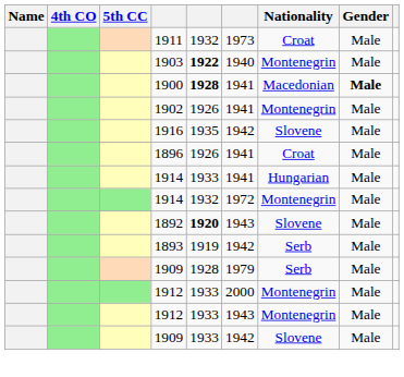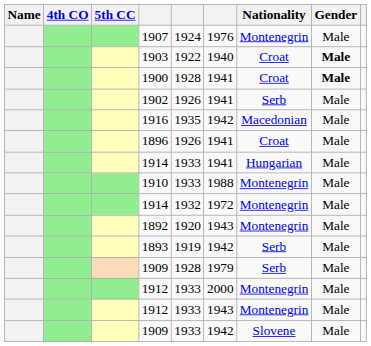- row: 1911 | 1932 | 1973 | Croat | Male
+ row: 1907 | 1924 | 1976 | Montenegrin | Male
1903 | column 5: bold -> normal
1903 | Nationality: Montenegrin -> Croat
1903 | Gender: normal -> bold
1900 | column 5: bold -> normal
1900 | Nationality: Macedonian -> Croat
1902 | Nationality: Montenegrin -> Serb
1916 | Nationality: Slovene -> Macedonian
+ row: 1910 | 1933 | 1988 | Montenegrin | Male
1892 | column 5: bold -> normal
1892 | Nationality: Slovene -> Montenegrin
